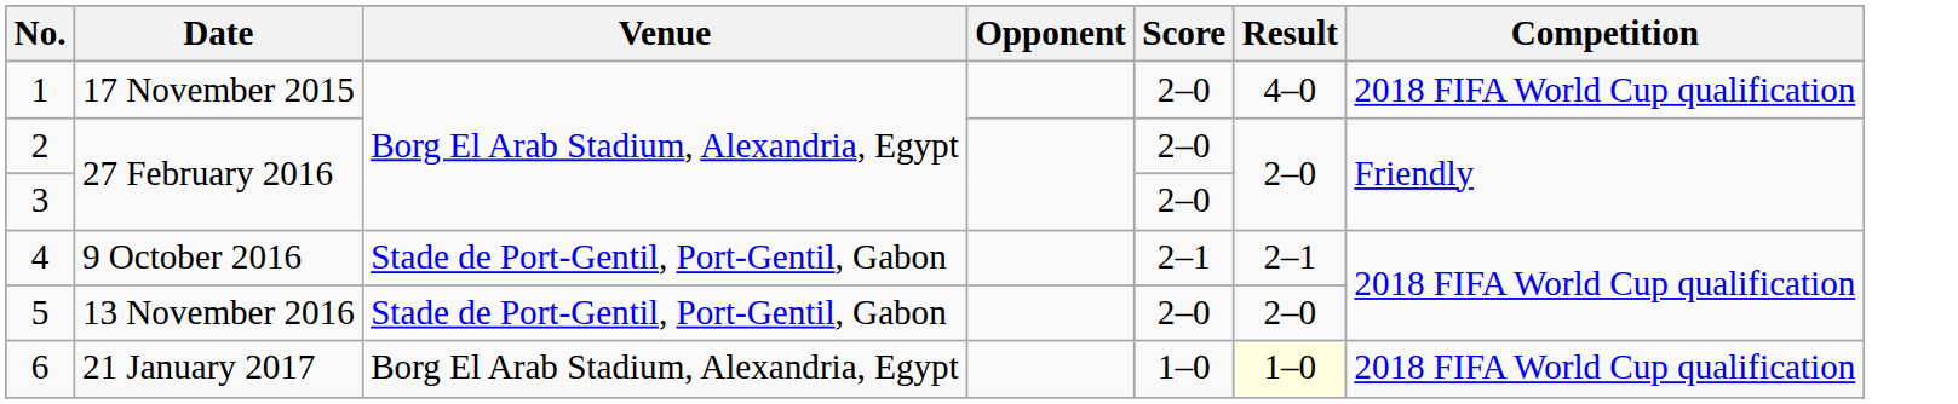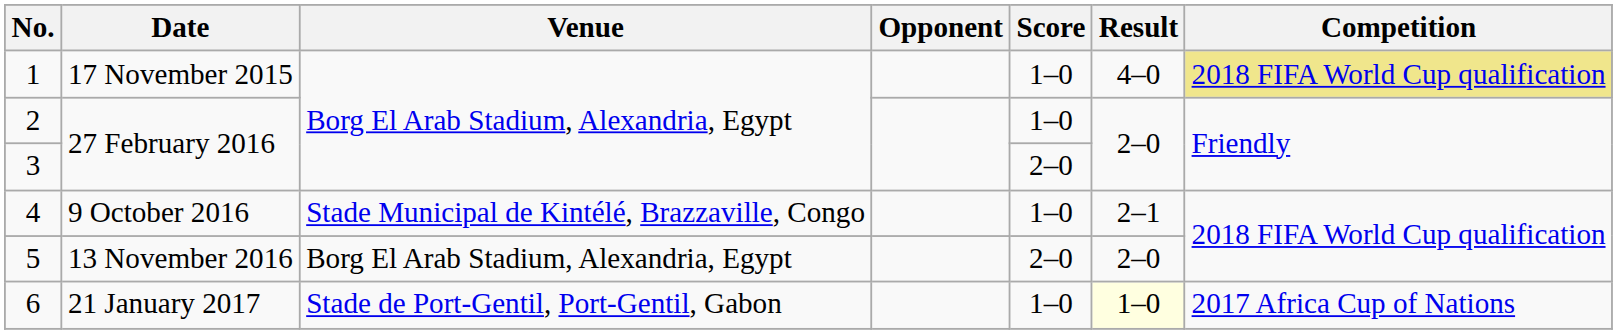1 | Score: 2–0 -> 1–0
1 | Competition: no background -> khaki background
2 | Score: 2–0 -> 1–0
4 | Venue: Stade de Port-Gentil, Port-Gentil, Gabon -> Stade Municipal de Kintélé, Brazzaville, Congo
4 | Score: 2–1 -> 1–0
5 | Venue: Stade de Port-Gentil, Port-Gentil, Gabon -> Borg El Arab Stadium, Alexandria, Egypt
6 | Venue: Borg El Arab Stadium, Alexandria, Egypt -> Stade de Port-Gentil, Port-Gentil, Gabon
6 | Competition: 2018 FIFA World Cup qualification -> 2017 Africa Cup of Nations
